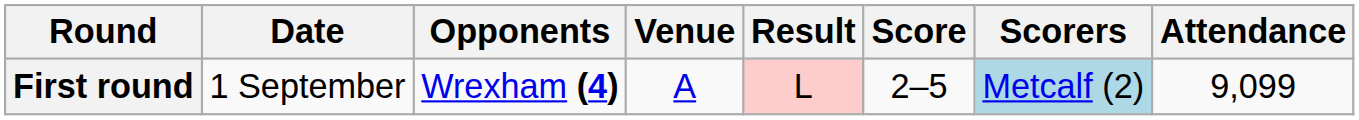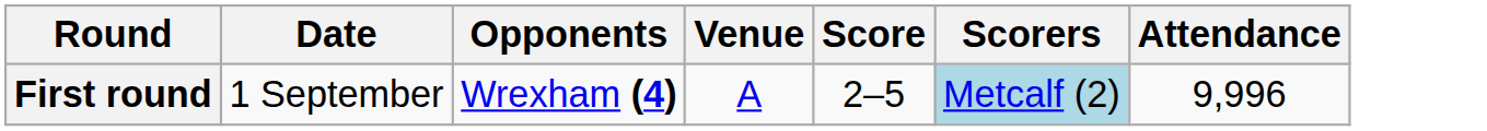- column: Result | L
First round | Attendance: 9,099 -> 9,996
